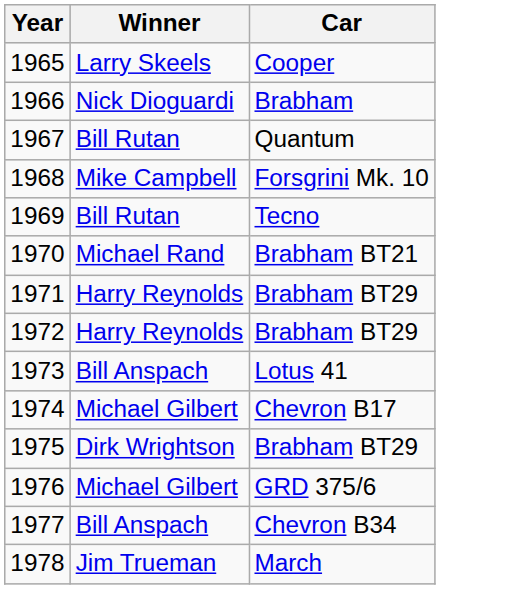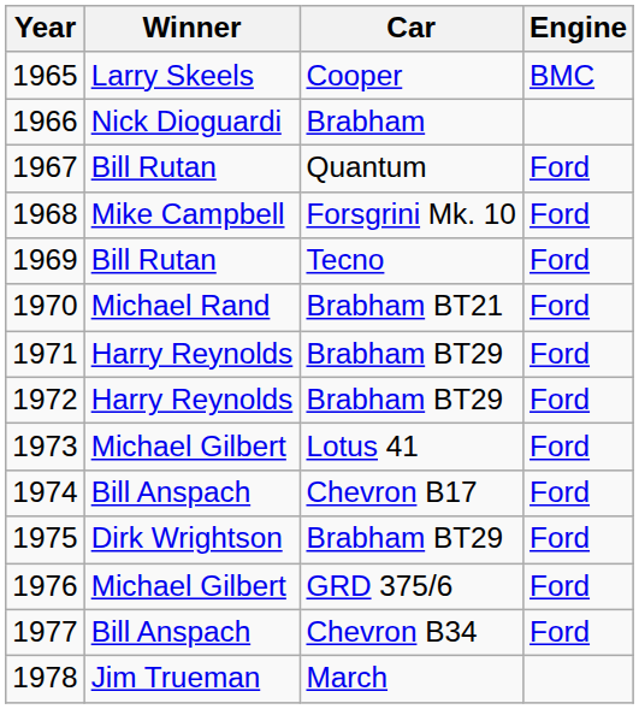+ column: Engine | BMC | Ford | Ford | Ford | Ford | Ford | Ford | Ford | Ford | Ford | Ford | Ford
1973 | Winner: Bill Anspach -> Michael Gilbert
1974 | Winner: Michael Gilbert -> Bill Anspach
